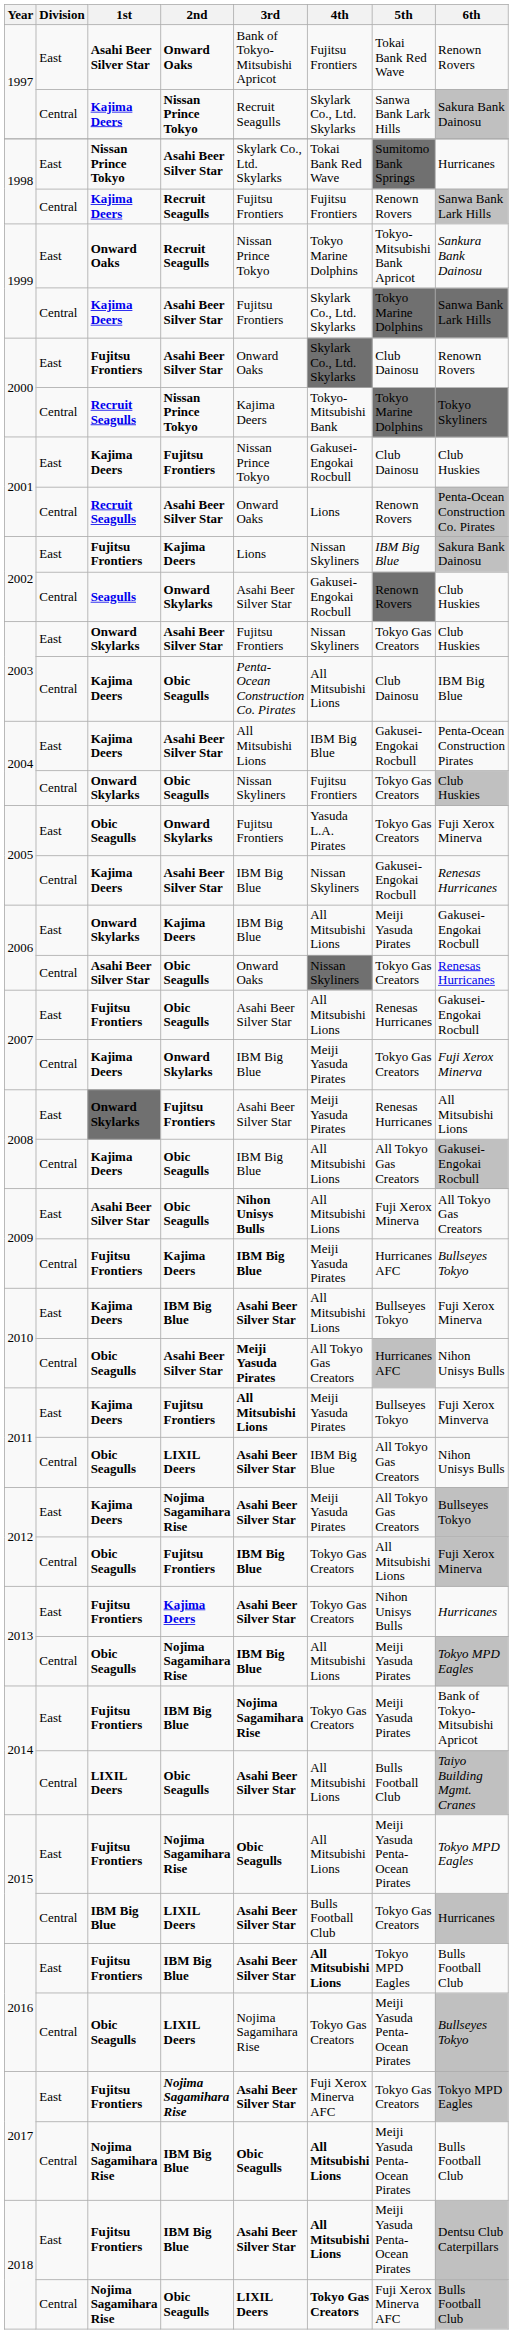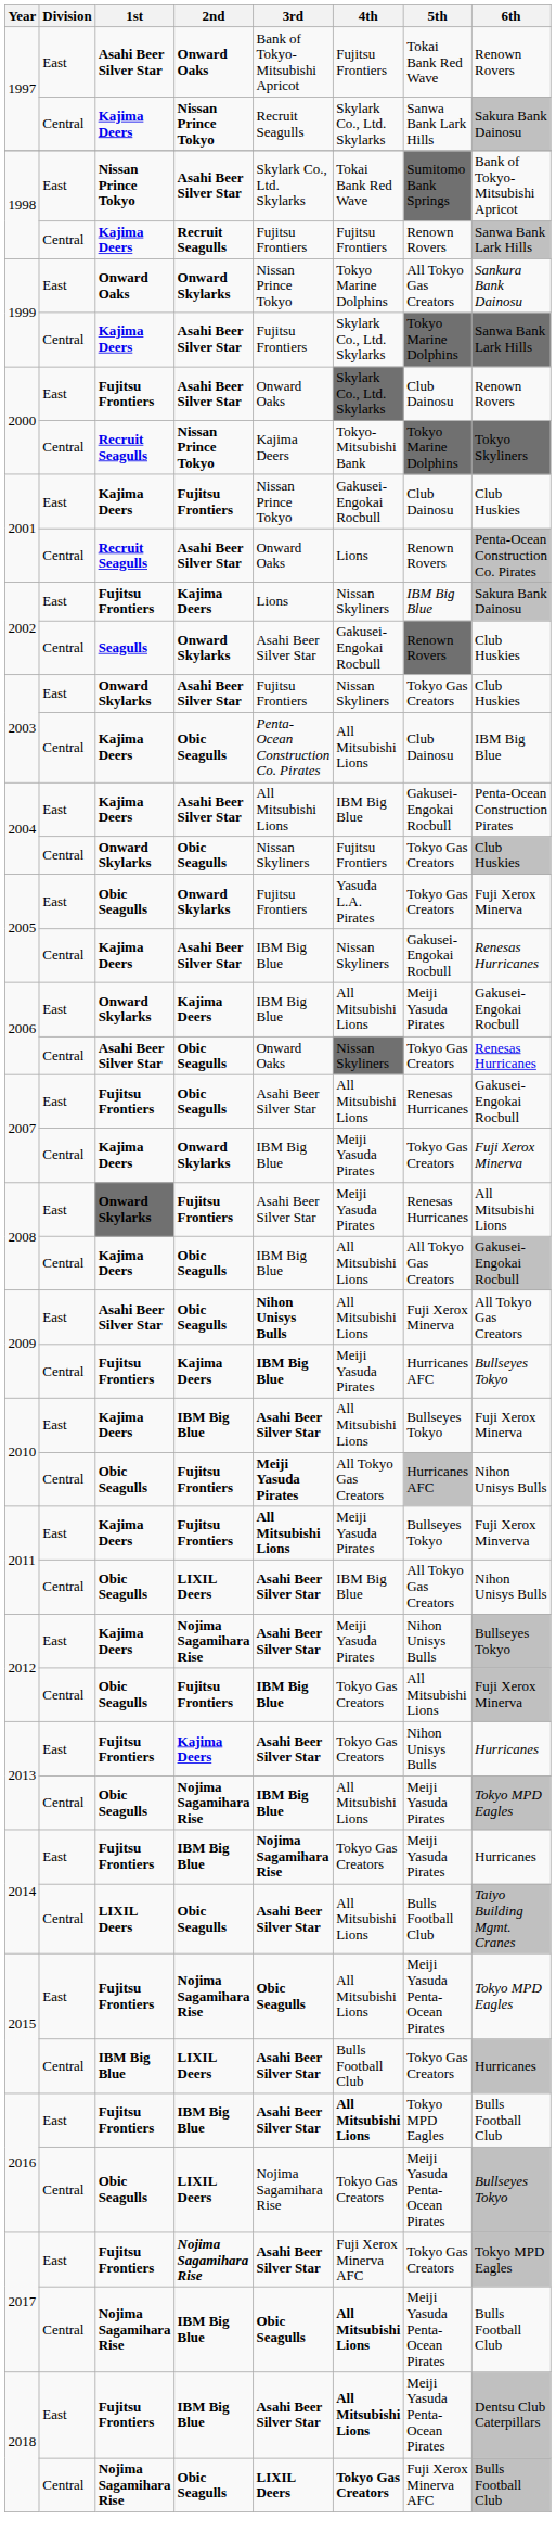1998 / Nissan Prince Tokyo | 6th: Hurricanes -> Bank of Tokyo-Mitsubishi Apricot
1999 / Onward Oaks | 2nd: Recruit Seagulls -> Onward Skylarks
1999 / Onward Oaks | 5th: Tokyo-Mitsubishi Bank Apricot -> All Tokyo Gas Creators
2010 / Obic Seagulls | 2nd: Asahi Beer Silver Star -> Fujitsu Frontiers
2012 / Kajima Deers | 5th: All Tokyo Gas Creators -> Nihon Unisys Bulls
2014 / Fujitsu Frontiers | 6th: Bank of Tokyo-Mitsubishi Apricot -> Hurricanes
